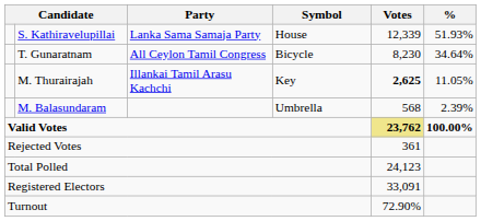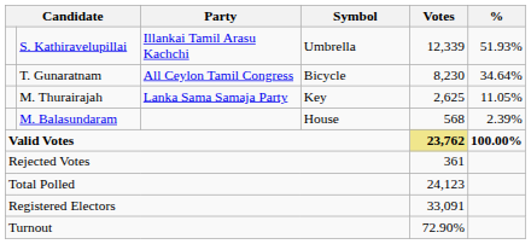S. Kathiravelupillai | Party: Lanka Sama Samaja Party -> Illankai Tamil Arasu Kachchi
S. Kathiravelupillai | Symbol: House -> Umbrella
M. Thurairajah | Party: Illankai Tamil Arasu Kachchi -> Lanka Sama Samaja Party
M. Thurairajah | Votes: bold -> normal
M. Balasundaram | Symbol: Umbrella -> House
